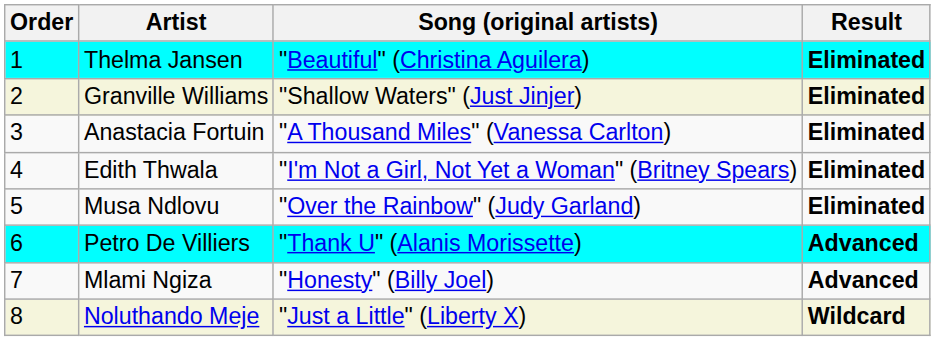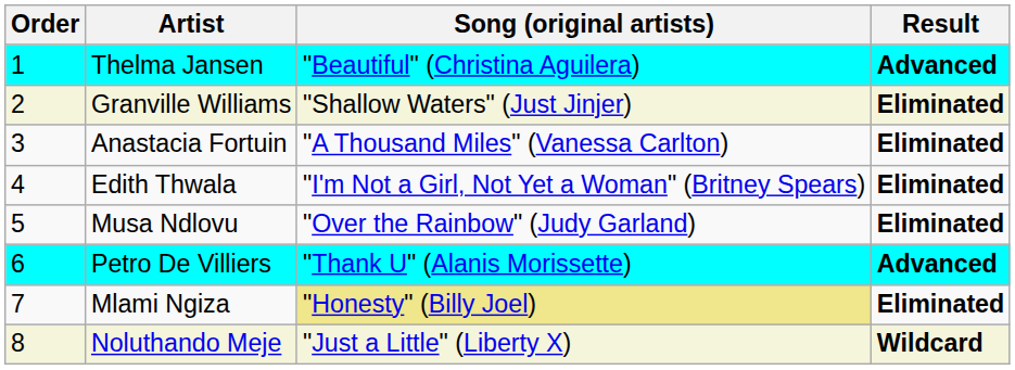Thelma Jansen | Result: Eliminated -> Advanced
Mlami Ngiza | Song (original artists): no background -> khaki background
Mlami Ngiza | Result: Advanced -> Eliminated
